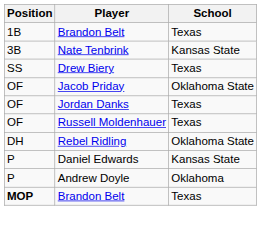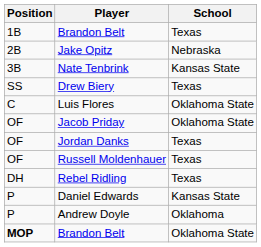+ row: 2B | Jake Opitz | Nebraska
+ row: C | Luis Flores | Oklahoma State
Rebel Ridling | School: Oklahoma State -> Texas
MOP / Brandon Belt | School: Texas -> Oklahoma State
